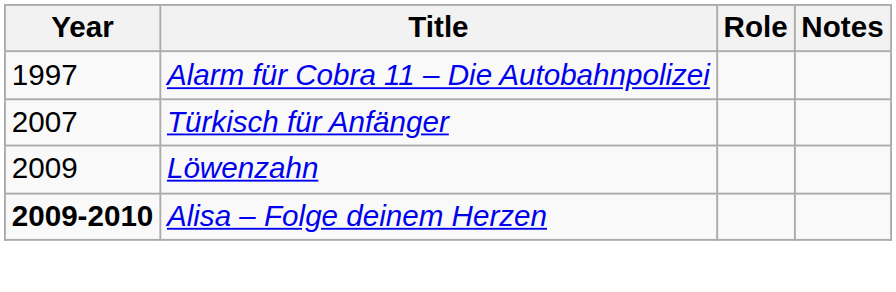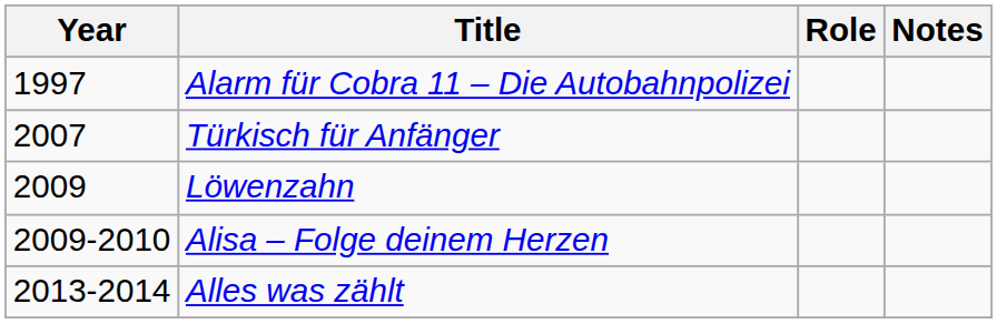Alisa – Folge deinem Herzen | Year: bold -> normal
+ row: 2013-2014 | Alles was zählt
